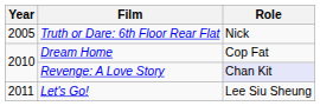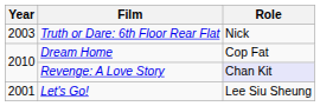Truth or Dare: 6th Floor Rear Flat | Year: 2005 -> 2003
Let's Go! | Year: 2011 -> 2001
